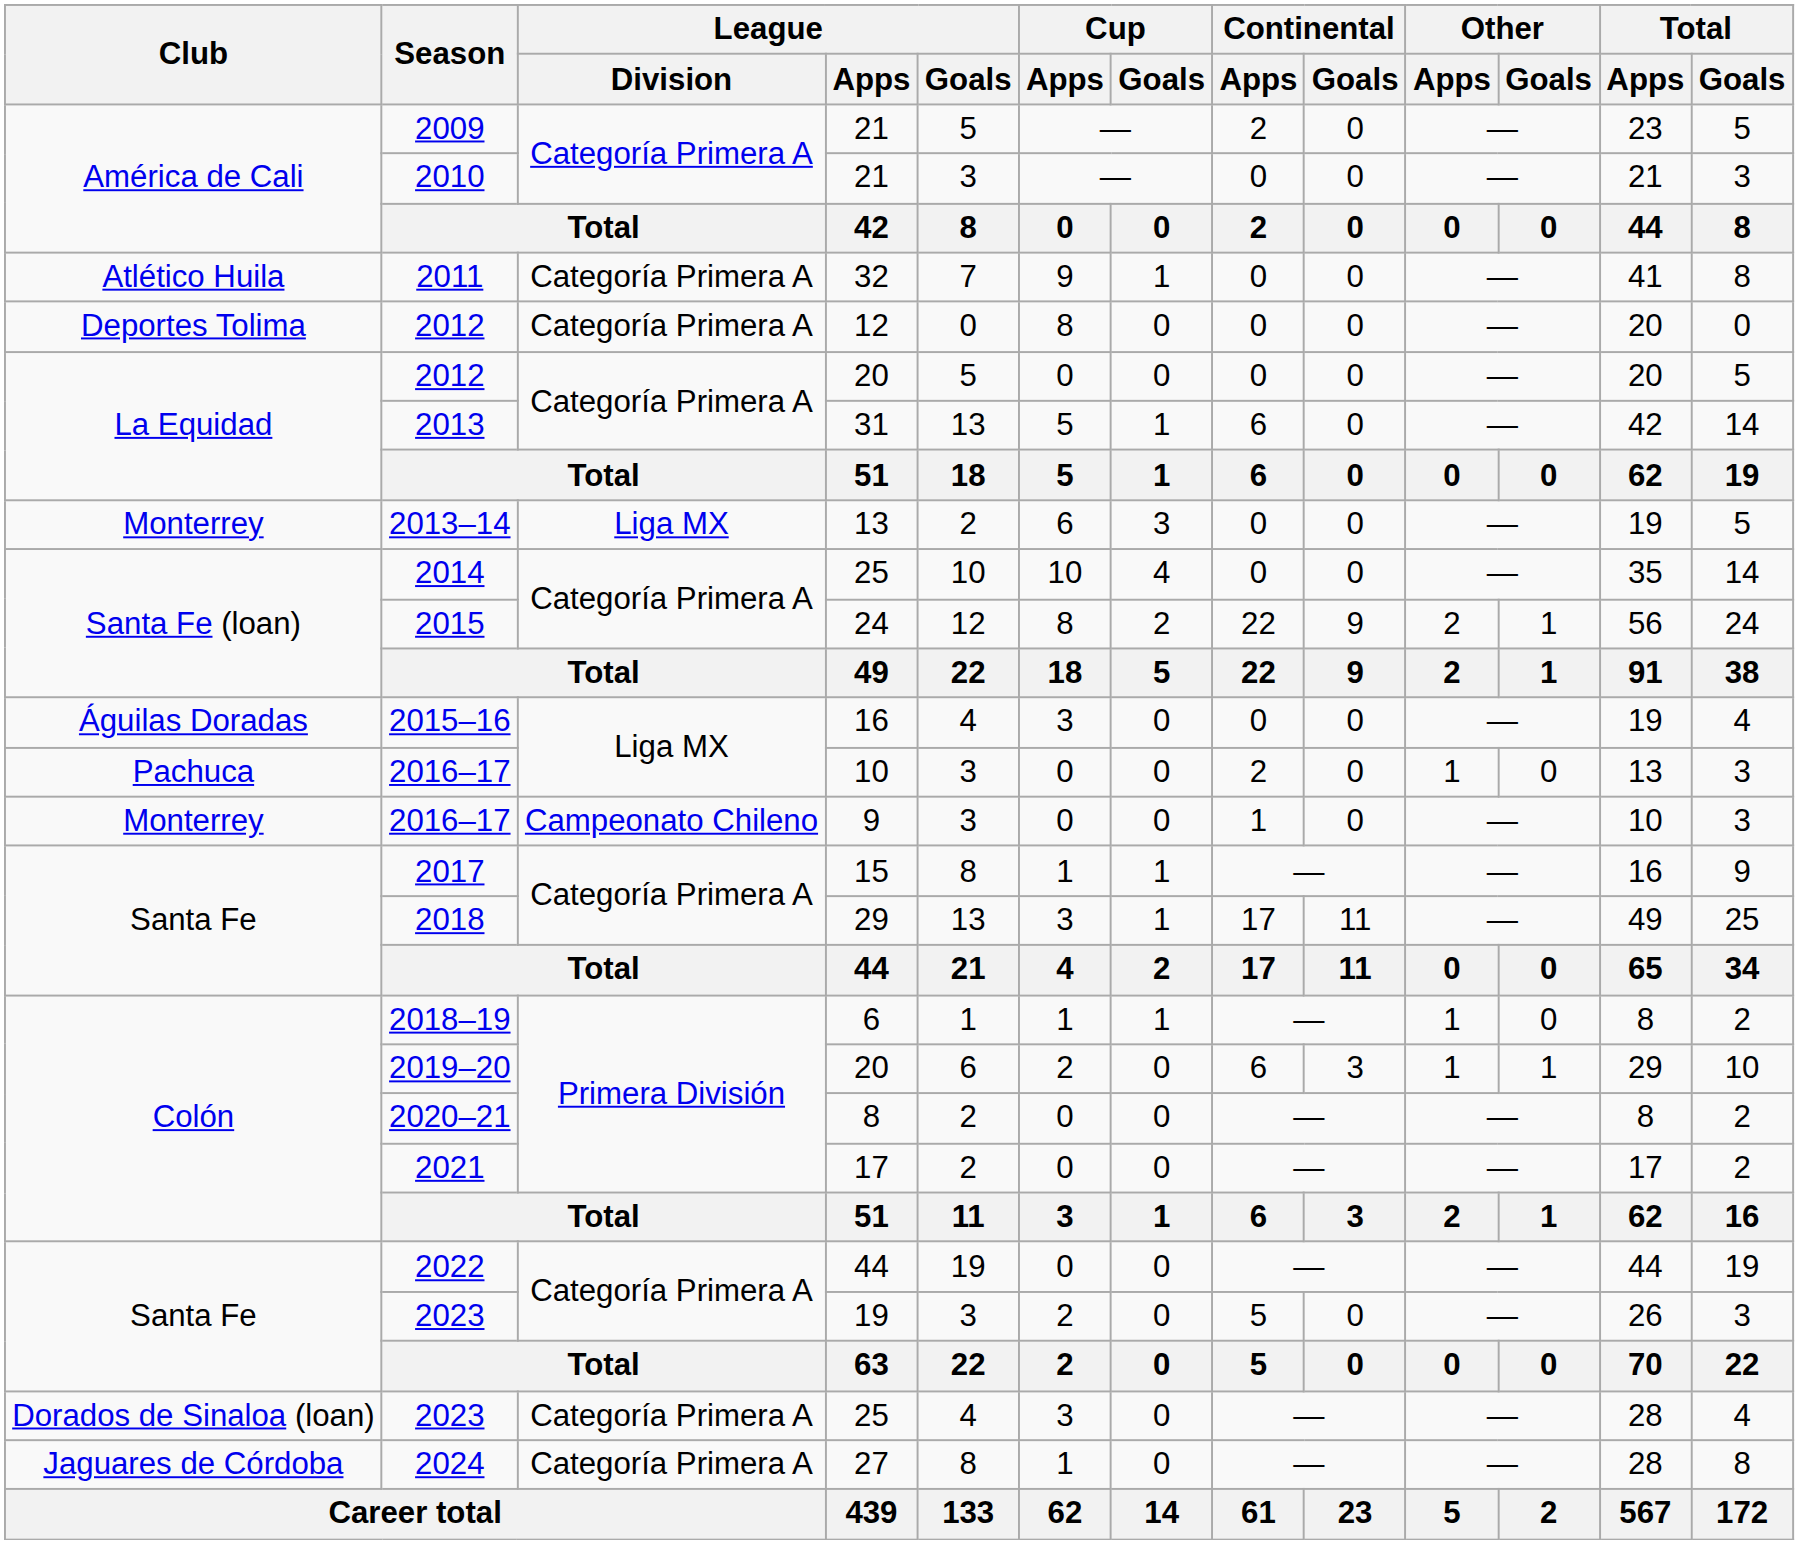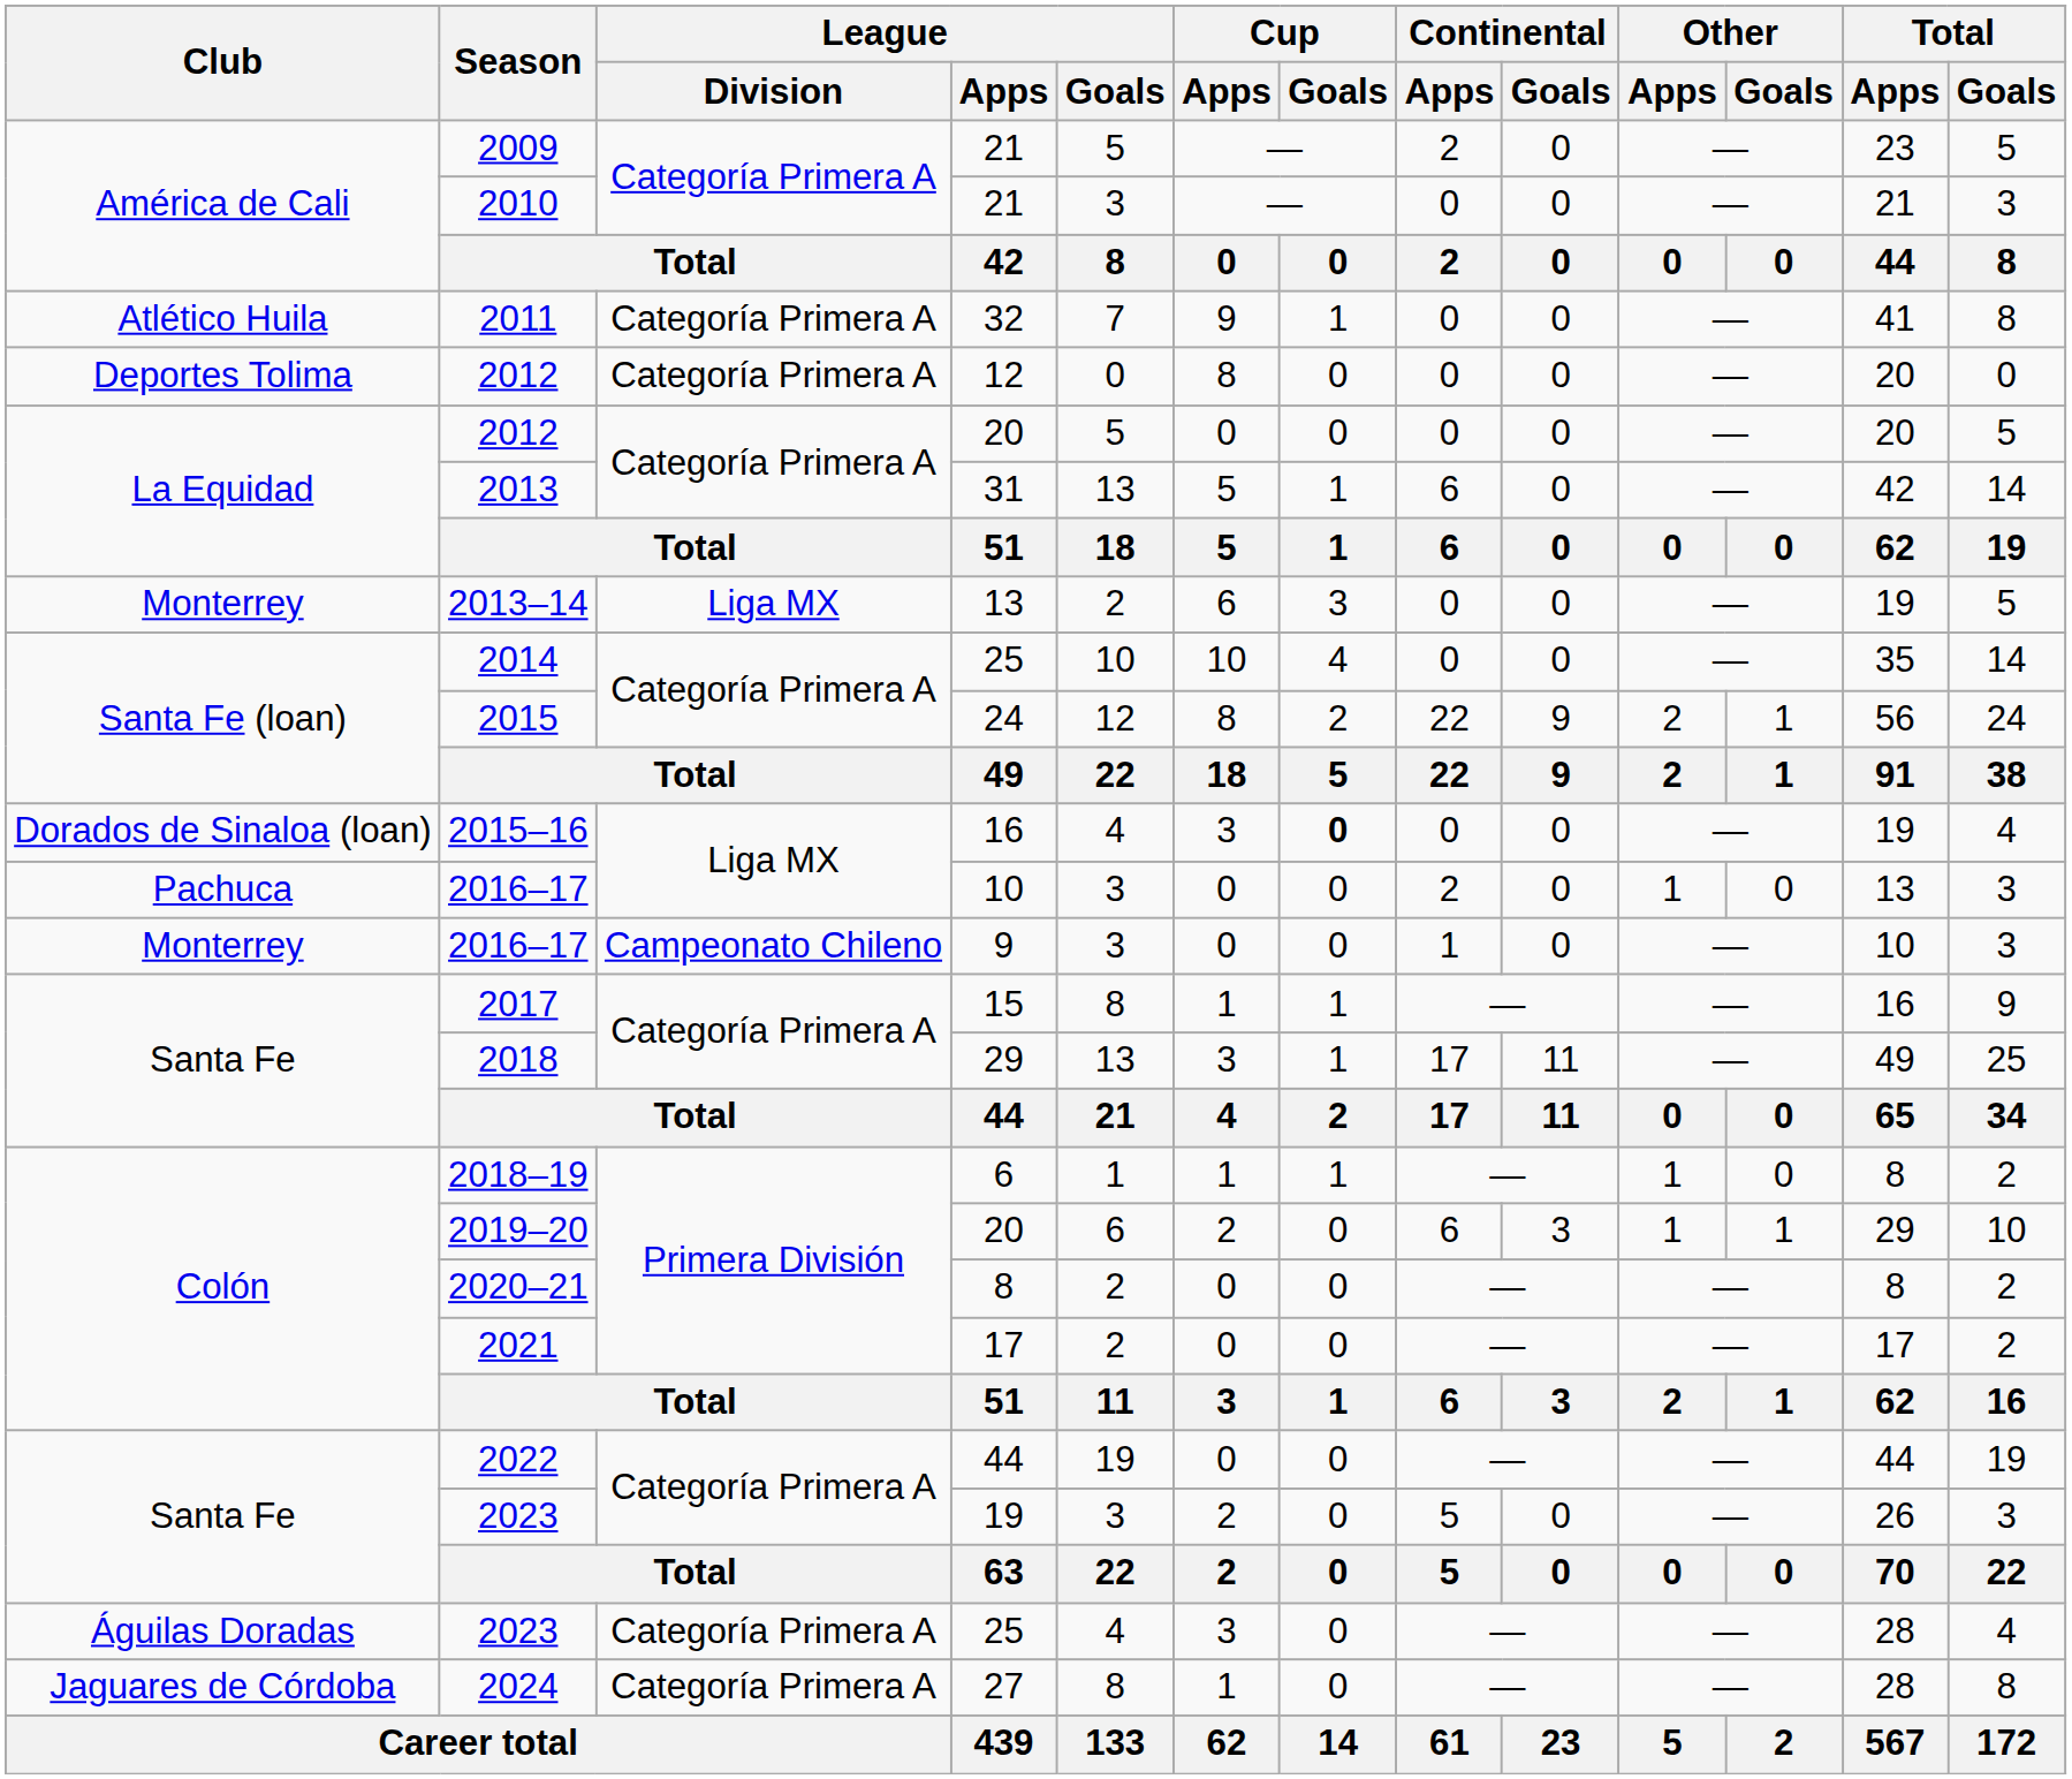2015–16 | Club: Águilas Doradas -> Dorados de Sinaloa (loan)
2015–16 | Cup / Goals: normal -> bold
2023 / 25 | Club: Dorados de Sinaloa (loan) -> Águilas Doradas
